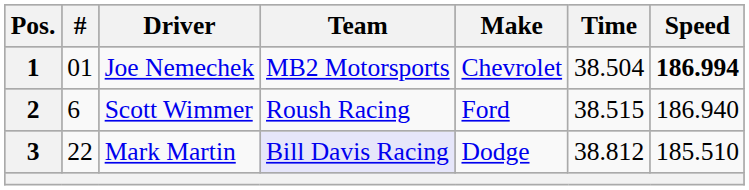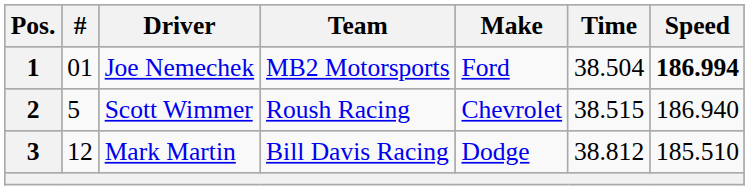1 | Make: Chevrolet -> Ford
2 | #: 6 -> 5
2 | Make: Ford -> Chevrolet
3 | #: 22 -> 12
3 | Team: lavender background -> no background
